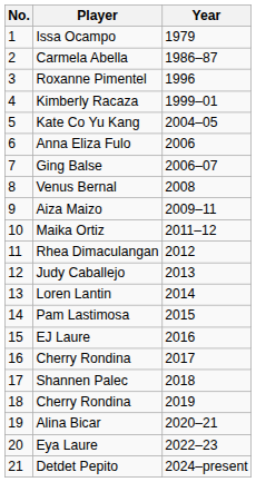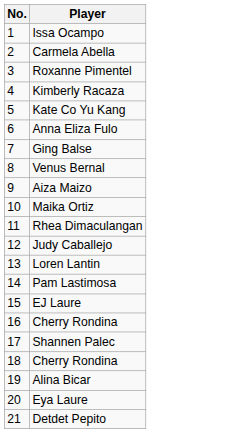- column: Year | 1979 | 1986–87 | 1996 | 1999–01 | 2004–05 | 2006 | 2006–07 | 2008 | 2009–11 | 2011–12 | 2012 | 2013 | 2014 | 2015 | 2016 | 2017 | 2018 | 2019 | 2020–21 | 2022–23 | 2024–present
